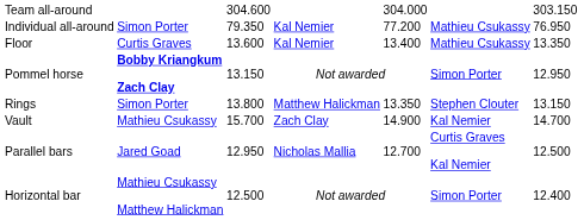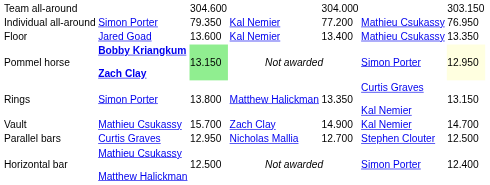Floor | column 2: Curtis Graves -> Jared Goad
Pommel horse | column 3: no background -> lightgreen background
Pommel horse | column 7: no background -> lightyellow background
Rings | column 6: Stephen Clouter -> Curtis Graves Kal Nemier
Parallel bars | column 2: Jared Goad -> Curtis Graves
Parallel bars | column 6: Curtis Graves Kal Nemier -> Stephen Clouter
